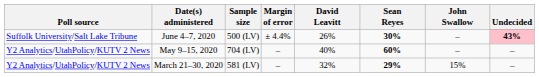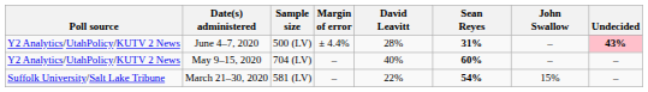June 4–7, 2020 | Poll source: Suffolk University/Salt Lake Tribune -> Y2 Analytics/UtahPolicy/KUTV 2 News
June 4–7, 2020 | David Leavitt: 26% -> 28%
June 4–7, 2020 | Sean Reyes: 30% -> 31%
March 21–30, 2020 | Poll source: Y2 Analytics/UtahPolicy/KUTV 2 News -> Suffolk University/Salt Lake Tribune
March 21–30, 2020 | David Leavitt: 32% -> 22%
March 21–30, 2020 | Sean Reyes: 29% -> 54%
